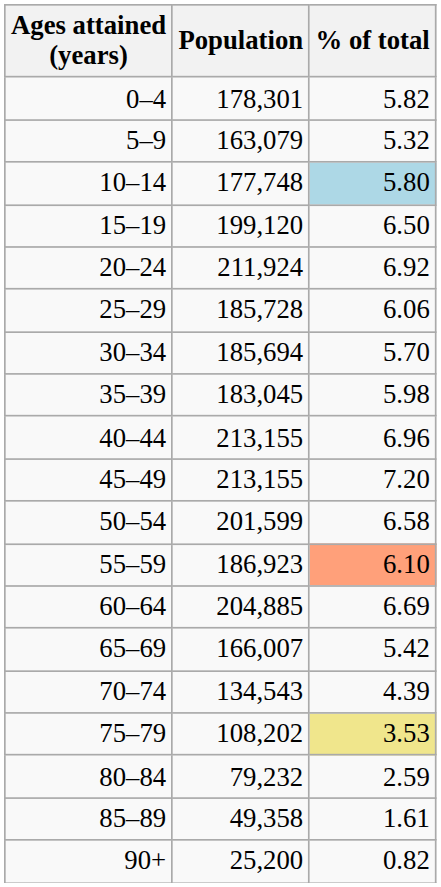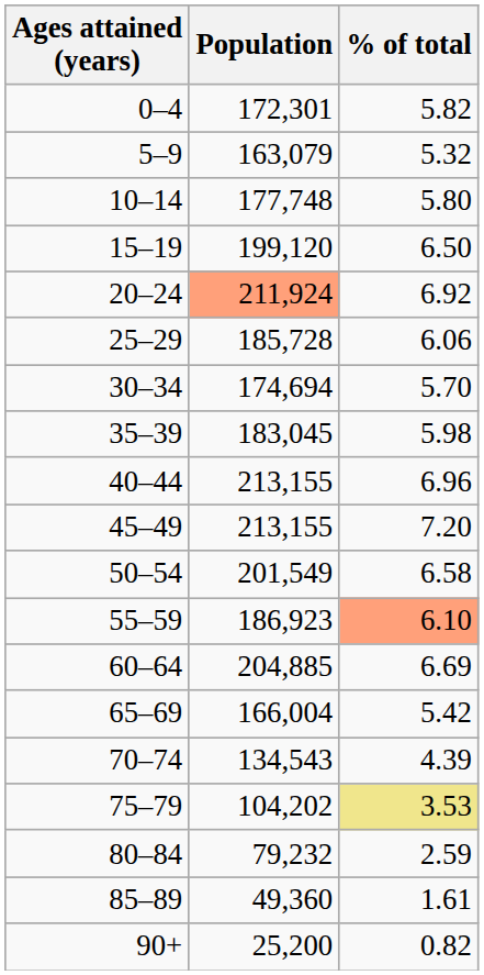0–4 | Population: 178,301 -> 172,301
10–14 | % of total: lightblue background -> no background
20–24 | Population: no background -> lightsalmon background
30–34 | Population: 185,694 -> 174,694
50–54 | Population: 201,599 -> 201,549
65–69 | Population: 166,007 -> 166,004
75–79 | Population: 108,202 -> 104,202
85–89 | Population: 49,358 -> 49,360
